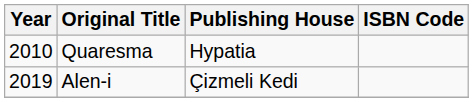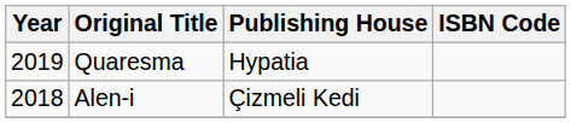Quaresma | Year: 2010 -> 2019
Alen-i | Year: 2019 -> 2018
